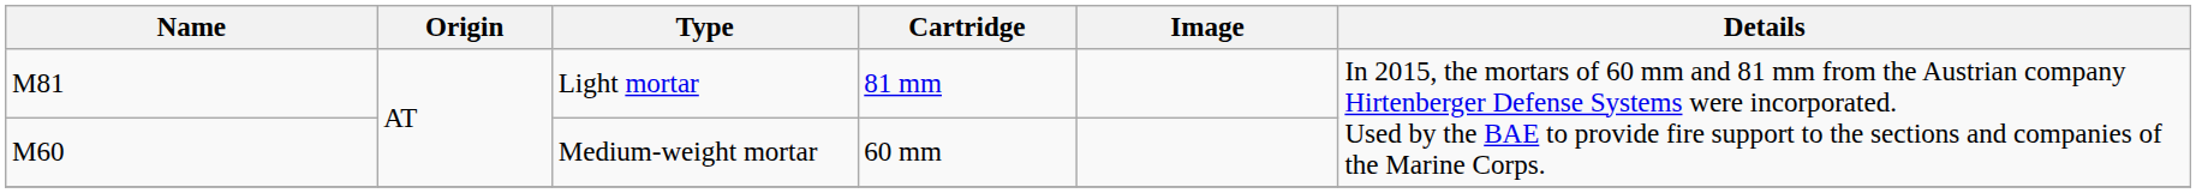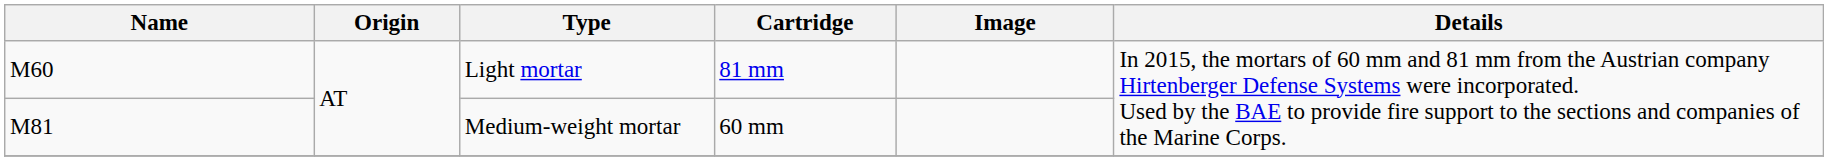Light mortar | Name: M81 -> M60
Medium-weight mortar | Name: M60 -> M81
